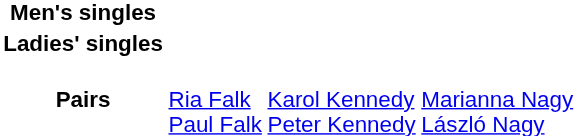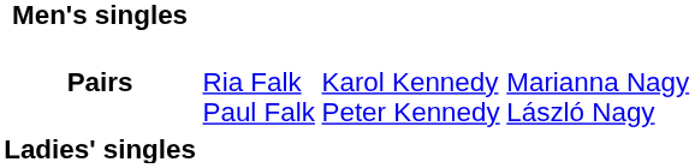rows swapped: Ladies' singles <-> Pairs
